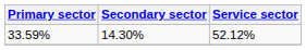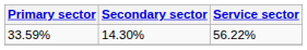33.59% | Service sector: 52.12% -> 56.22%
